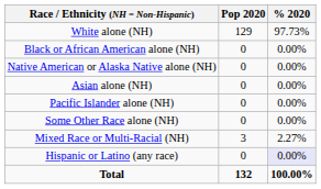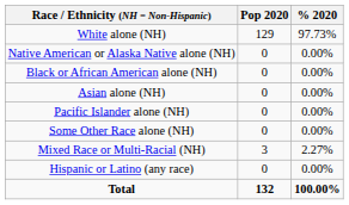rows swapped: Black or African American alone (NH) <-> Native American or Alaska Native alone (NH)
Hispanic or Latino (any race) | % 2020: lavender background -> no background
